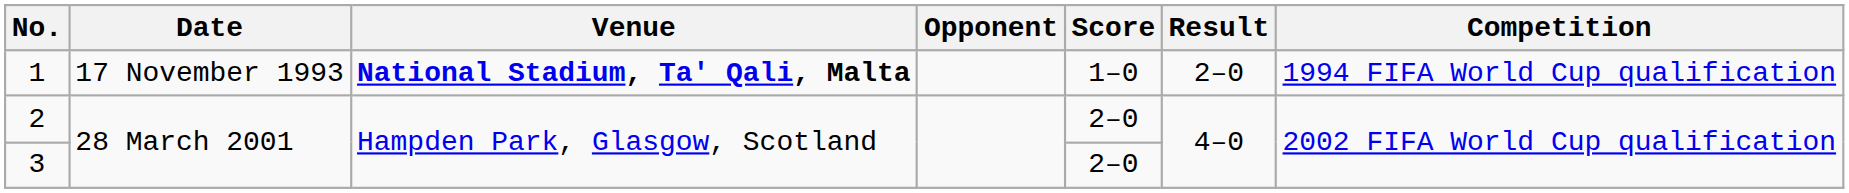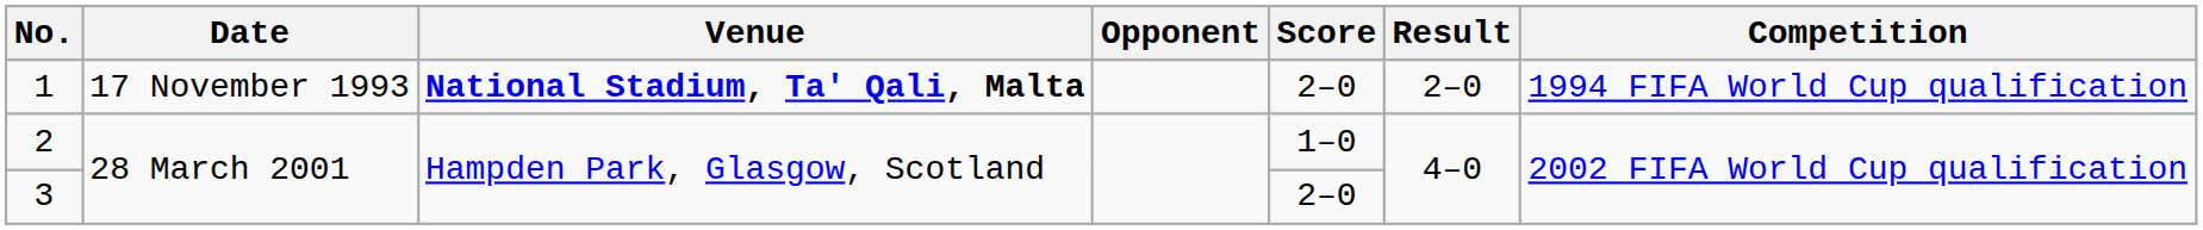1 | Score: 1–0 -> 2–0
2 | Score: 2–0 -> 1–0
